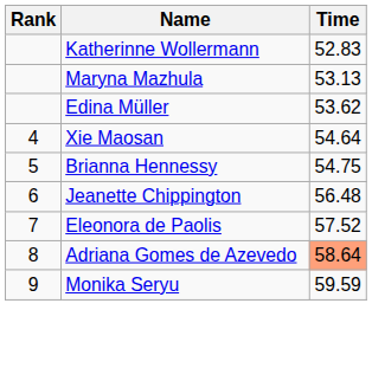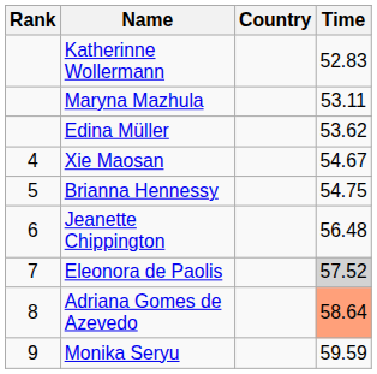+ column: Country
Maryna Mazhula | Time: 53.13 -> 53.11
Xie Maosan | Time: 54.64 -> 54.67
Eleonora de Paolis | Time: no background -> lightgrey background
